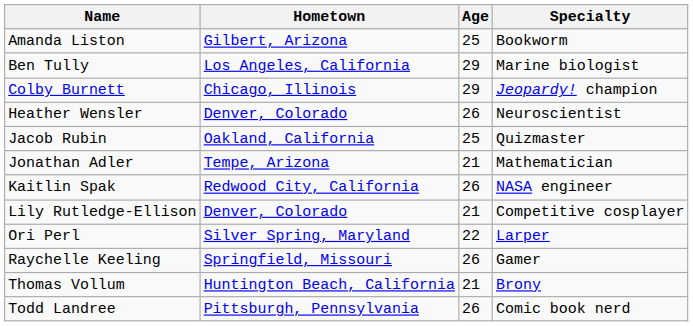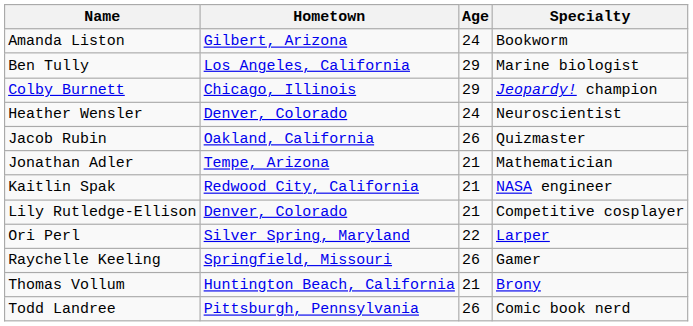Amanda Liston | Age: 25 -> 24
Heather Wensler | Age: 26 -> 24
Jacob Rubin | Age: 25 -> 26
Kaitlin Spak | Age: 26 -> 21
